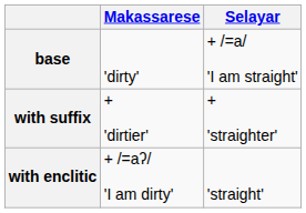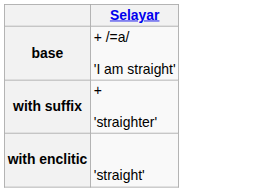- column: Makassarese | 'dirty' | + 'dirtier' | + /=aʔ/ 'I am dirty'
